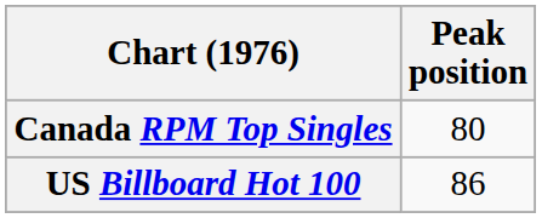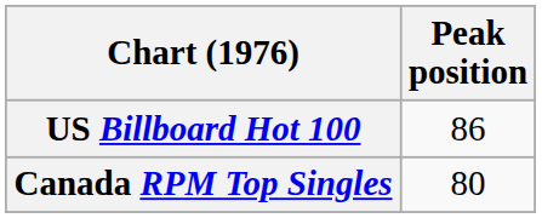rows swapped: Canada RPM Top Singles <-> US Billboard Hot 100
